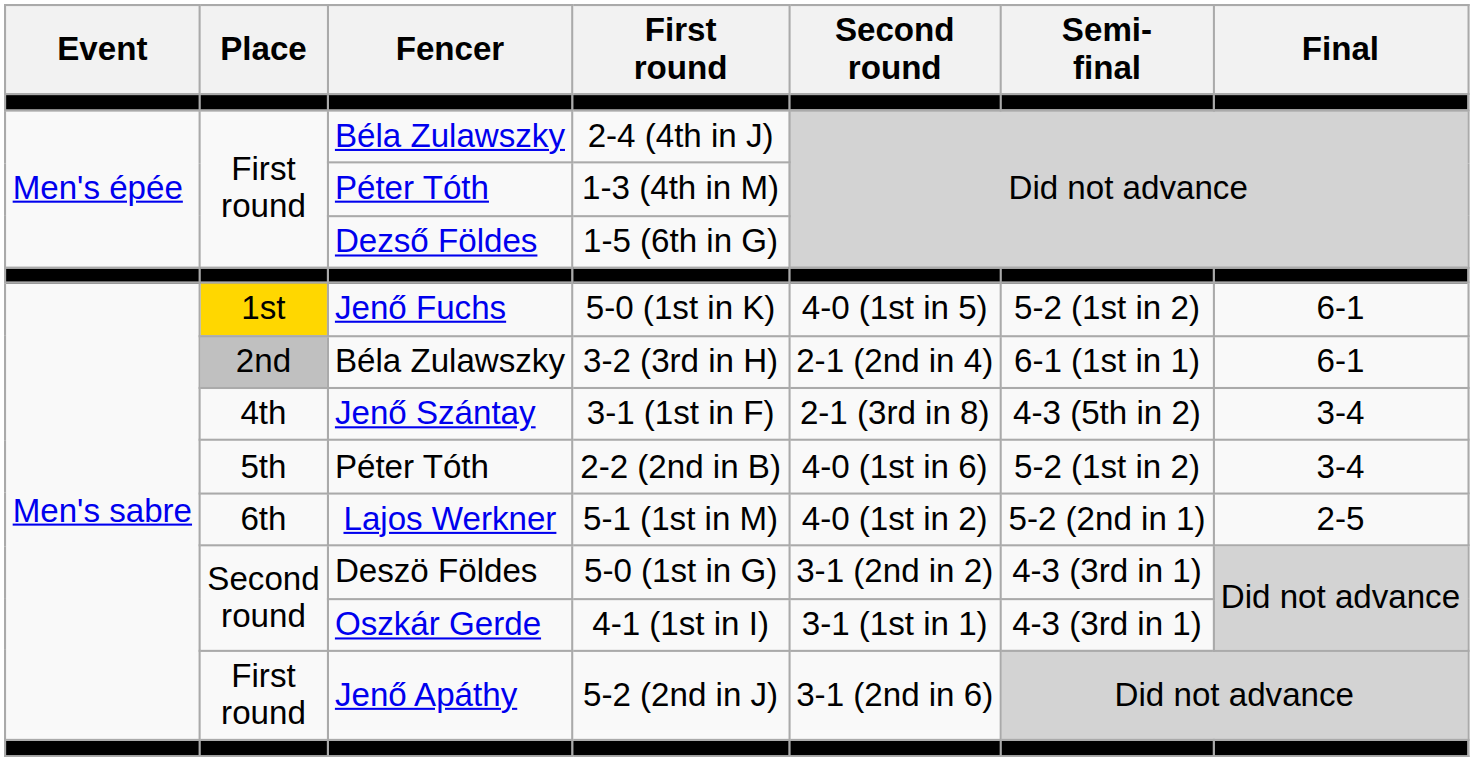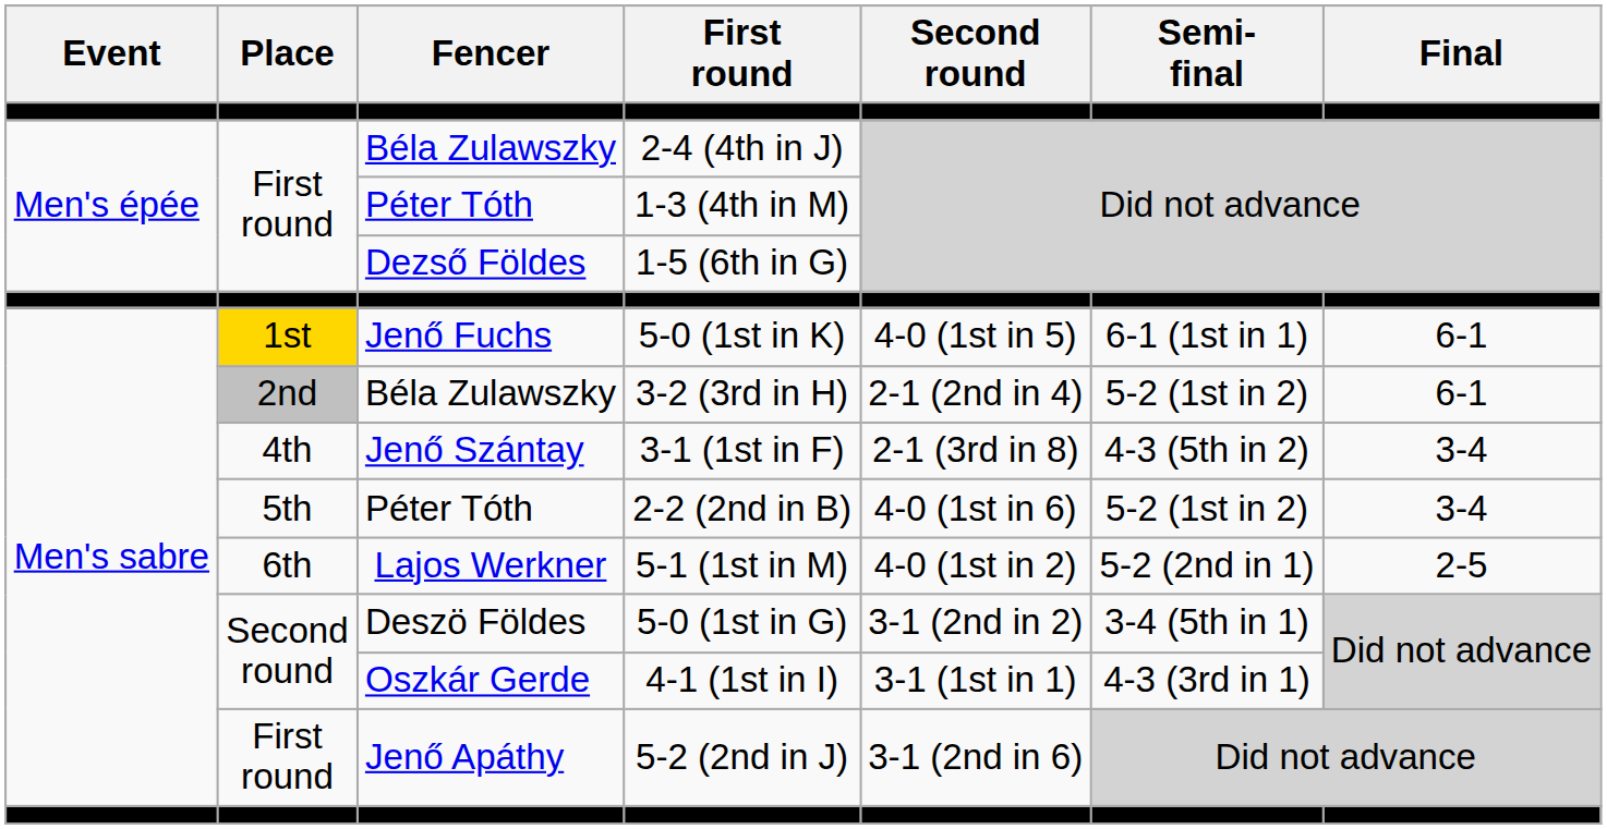5-0 (1st in K) | Semi- final: 5-2 (1st in 2) -> 6-1 (1st in 1)
3-2 (3rd in H) | Semi- final: 6-1 (1st in 1) -> 5-2 (1st in 2)
5-0 (1st in G) | Semi- final: 4-3 (3rd in 1) -> 3-4 (5th in 1)
